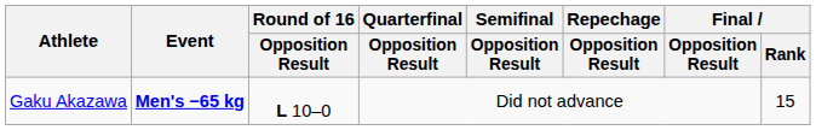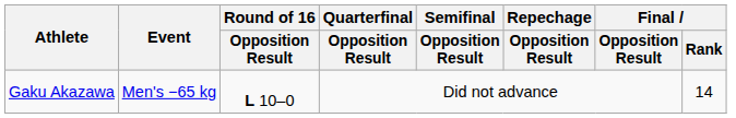Gaku Akazawa | Event: bold -> normal
Gaku Akazawa | Final / Rank: 15 -> 14
